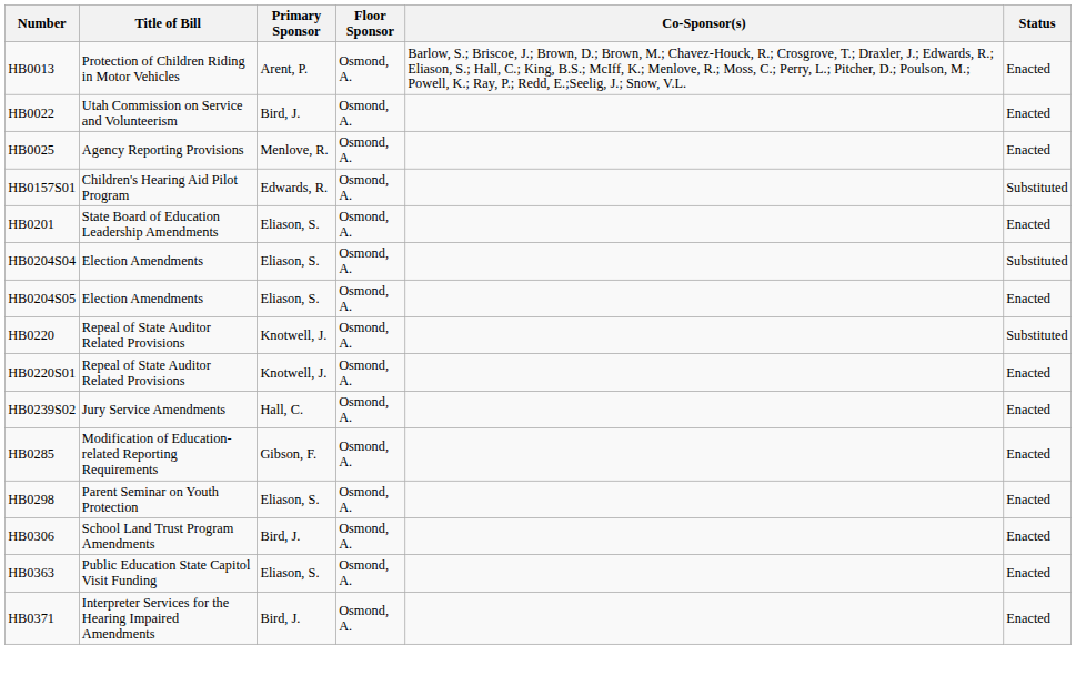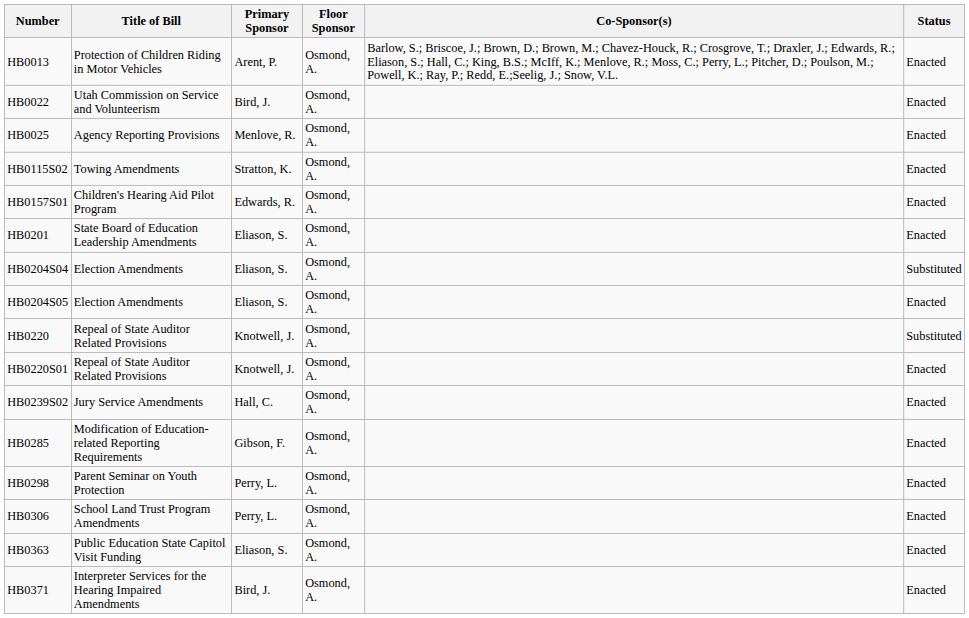+ row: HB0115S02 | Towing Amendments | Stratton, K. | Osmond, A. | Enacted
HB0157S01 | Status: Substituted -> Enacted
HB0298 | Primary Sponsor: Eliason, S. -> Perry, L.
HB0306 | Primary Sponsor: Bird, J. -> Perry, L.
